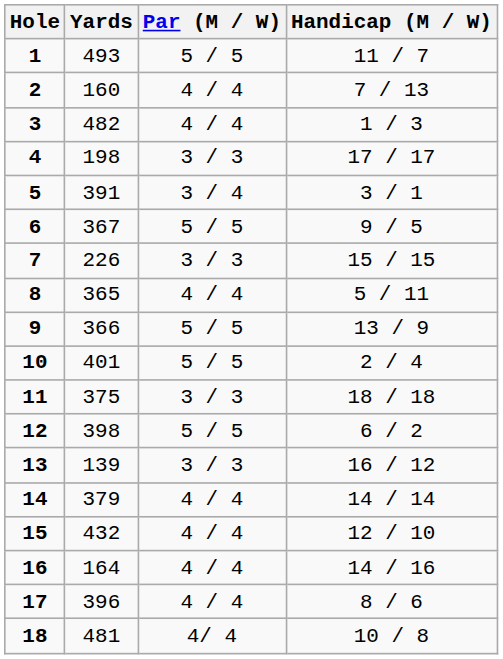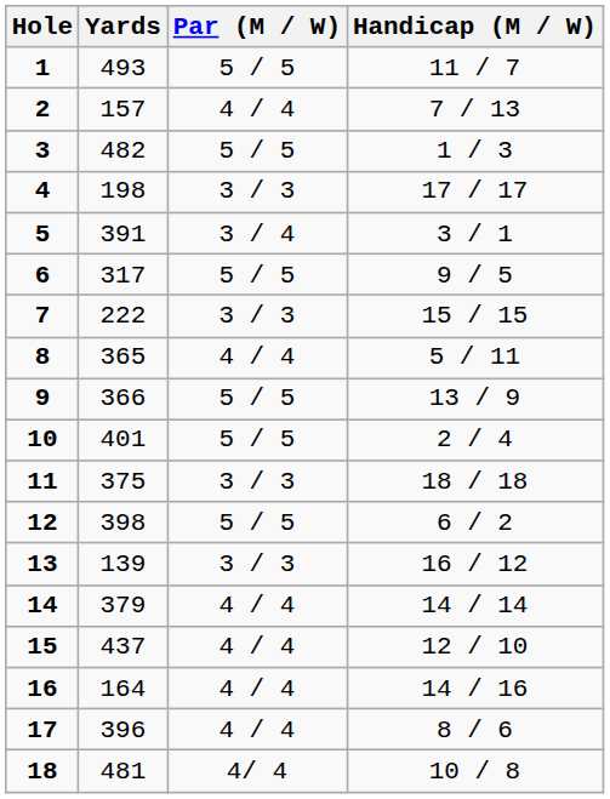2 | Yards: 160 -> 157
3 | Par (M / W): 4 / 4 -> 5 / 5
6 | Yards: 367 -> 317
7 | Yards: 226 -> 222
15 | Yards: 432 -> 437
